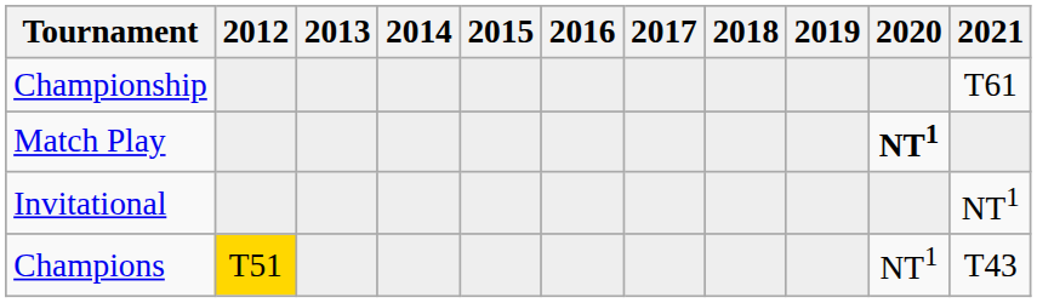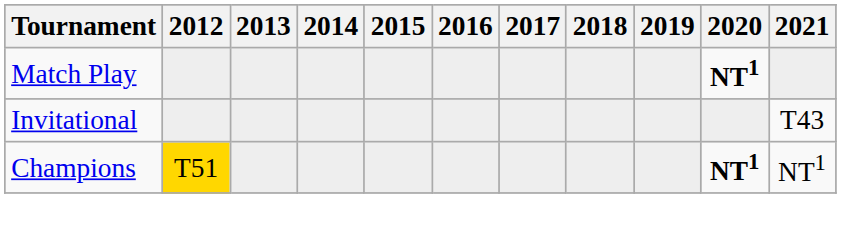- row: Championship | T61
Invitational | 2021: NT1 -> T43
Champions | 2020: normal -> bold
Champions | 2021: T43 -> NT1
